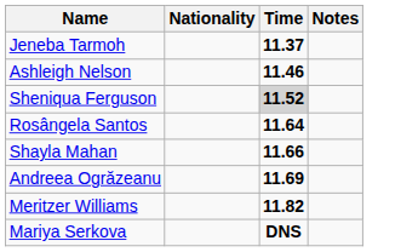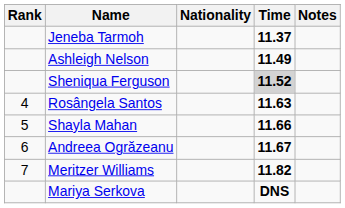+ column: Rank | 4 | 5 | 6 | 7
Ashleigh Nelson | Time: 11.46 -> 11.49
Rosângela Santos | Time: 11.64 -> 11.63
Andreea Ogrăzeanu | Time: 11.69 -> 11.67
